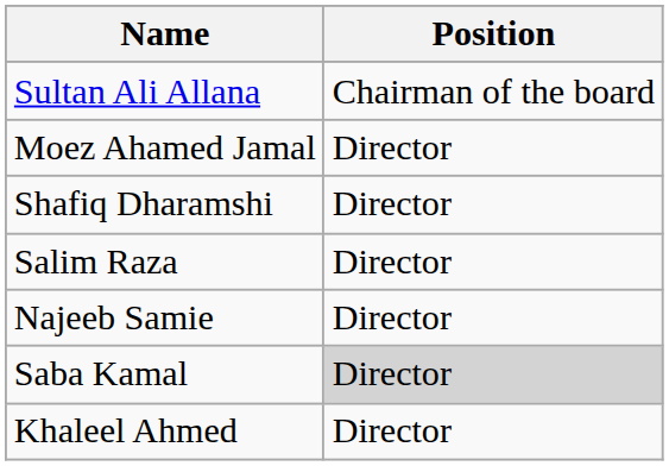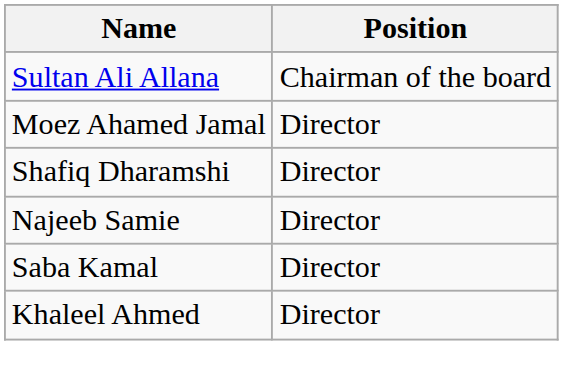- row: Salim Raza | Director
Saba Kamal | Position: lightgrey background -> no background
